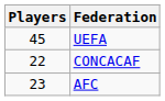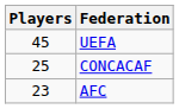CONCACAF | Players: 22 -> 25
